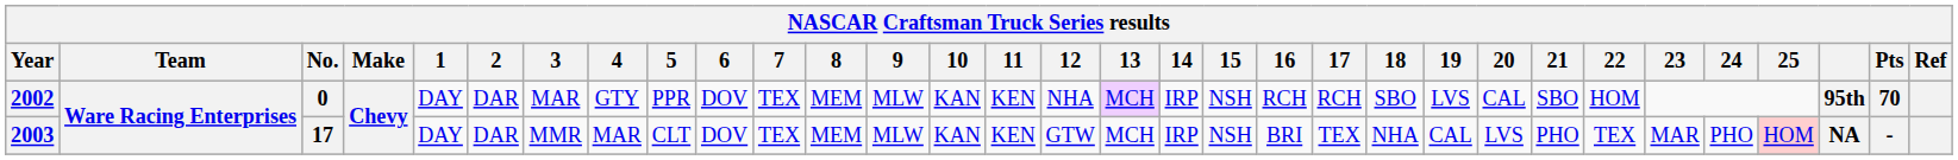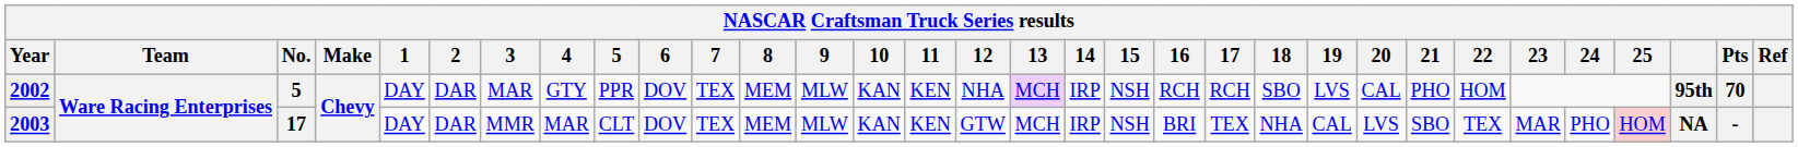2002 | No.: 0 -> 5
2002 | 21: SBO -> PHO
2003 | 21: PHO -> SBO
